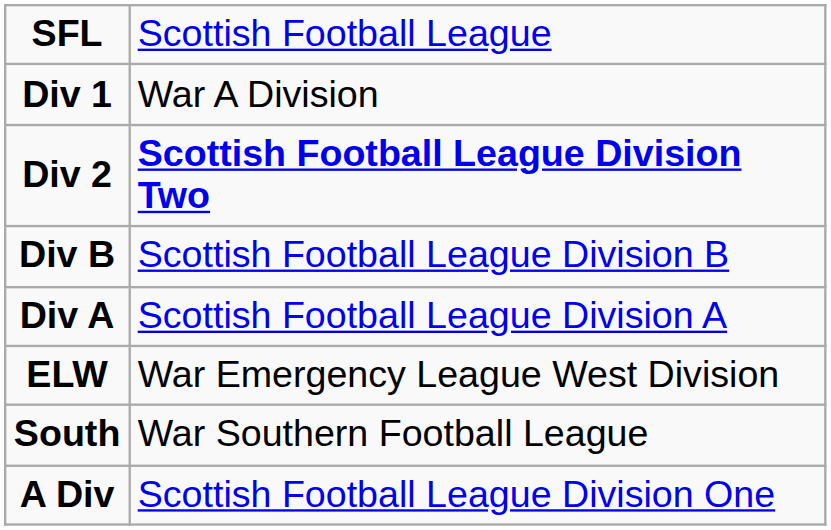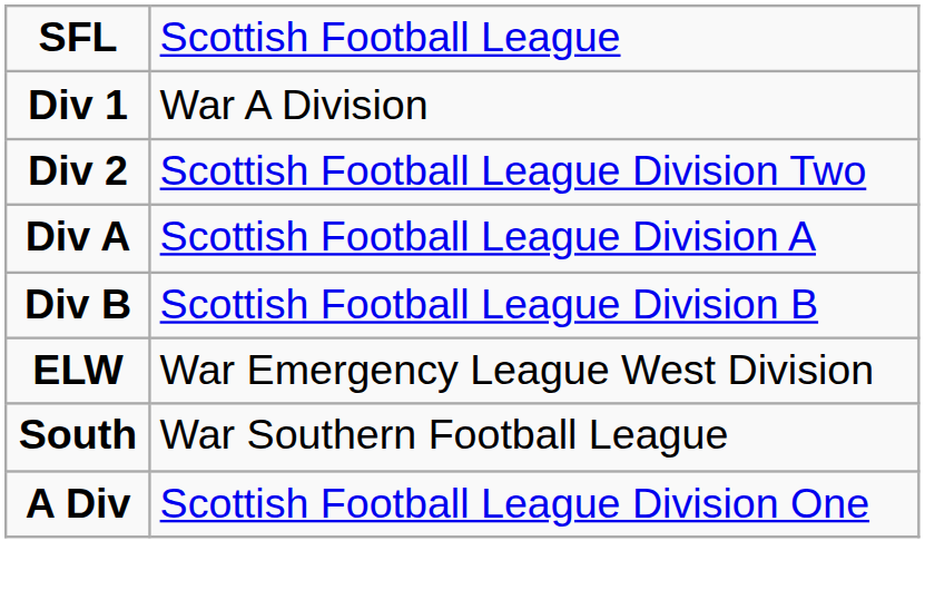Div 2 | column 2: bold -> normal
rows swapped: Div A <-> Div B
